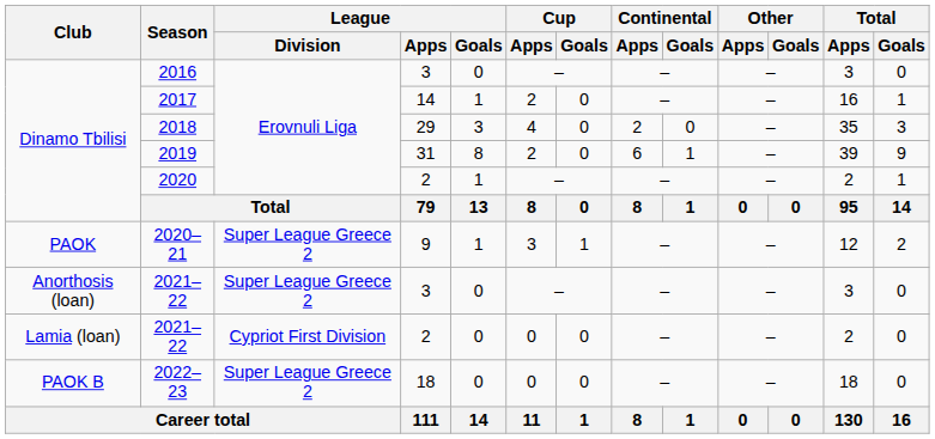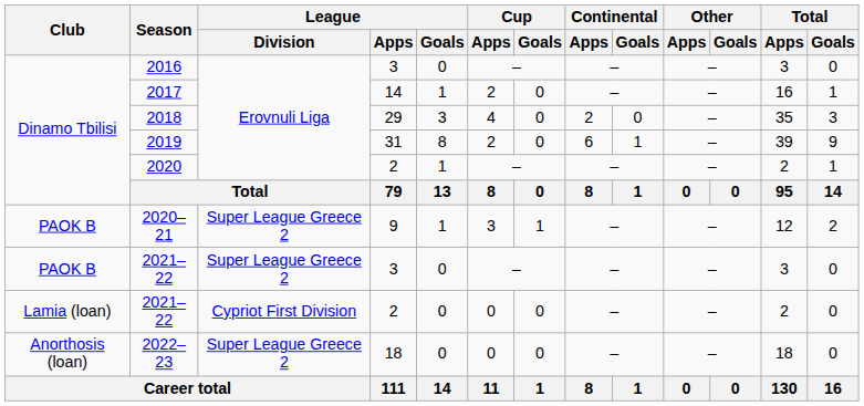2020–21 | Club: PAOK -> PAOK B
2021–22 / 3 | Club: Anorthosis (loan) -> PAOK B
2022–23 | Club: PAOK B -> Anorthosis (loan)
